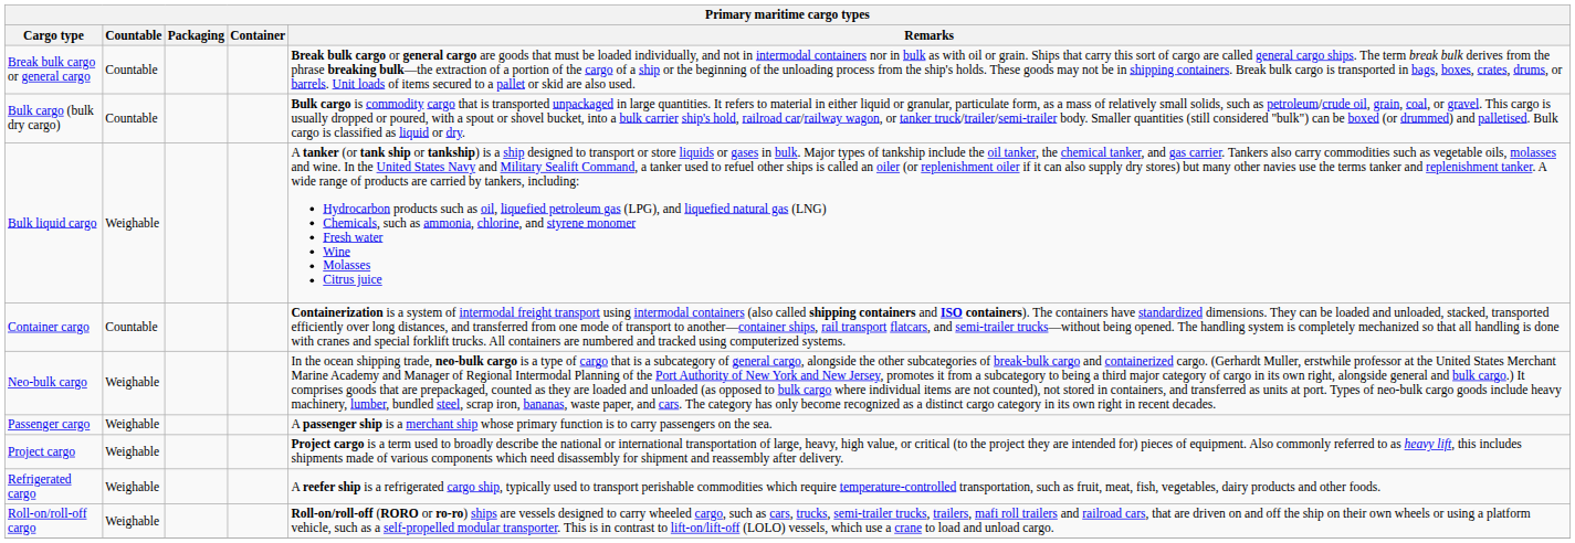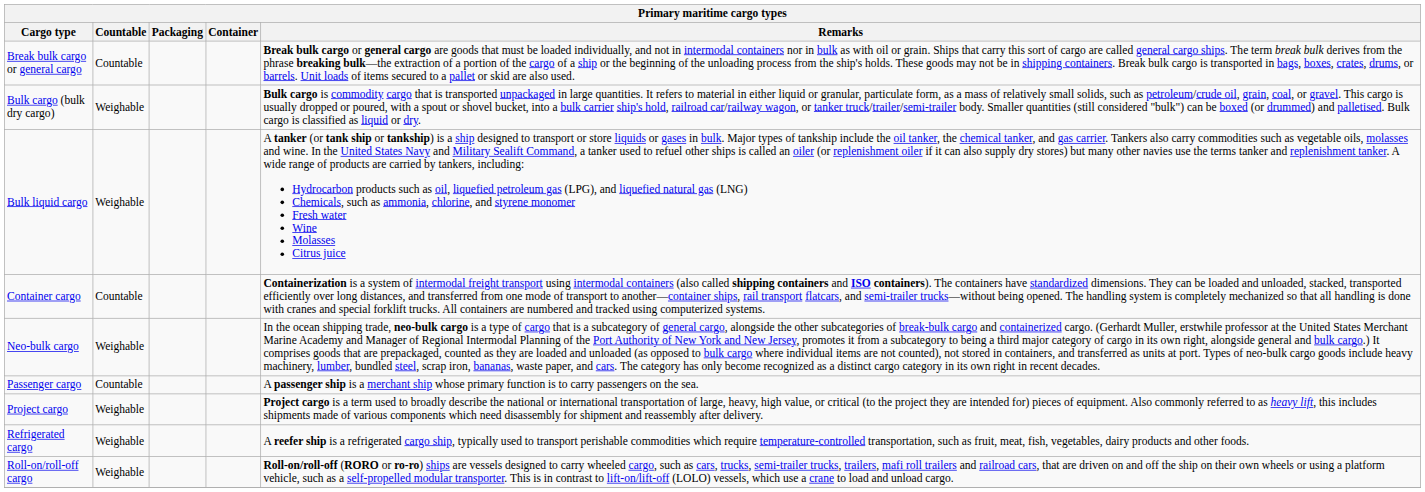Bulk cargo (bulk dry cargo) | Countable: Countable -> Weighable
Passenger cargo | Countable: Weighable -> Countable
